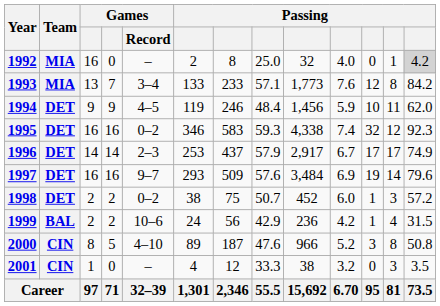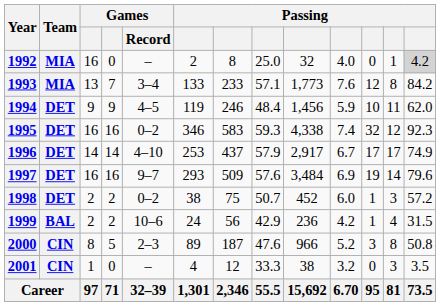1996 | Games / Record: 2–3 -> 4–10
2000 | Games / Record: 4–10 -> 2–3
